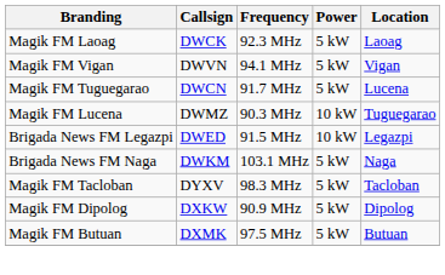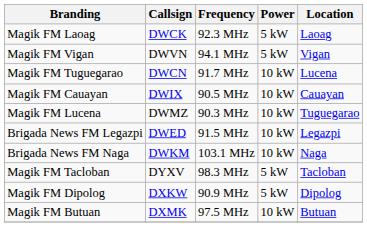Magik FM Tuguegarao | Power: 5 kW -> 10 kW
+ row: Magik FM Cauayan | DWIX | 90.5 MHz | 10 kW | Cauayan
Brigada News FM Naga | Power: 5 kW -> 10 kW
Magik FM Butuan | Power: 5 kW -> 10 kW
